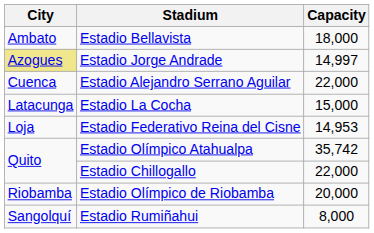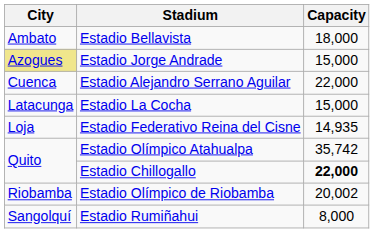Estadio Jorge Andrade | Capacity: 14,997 -> 15,000
Estadio Federativo Reina del Cisne | Capacity: 14,953 -> 14,935
Estadio Chillogallo | Capacity: normal -> bold
Estadio Olímpico de Riobamba | Capacity: 20,000 -> 20,002
